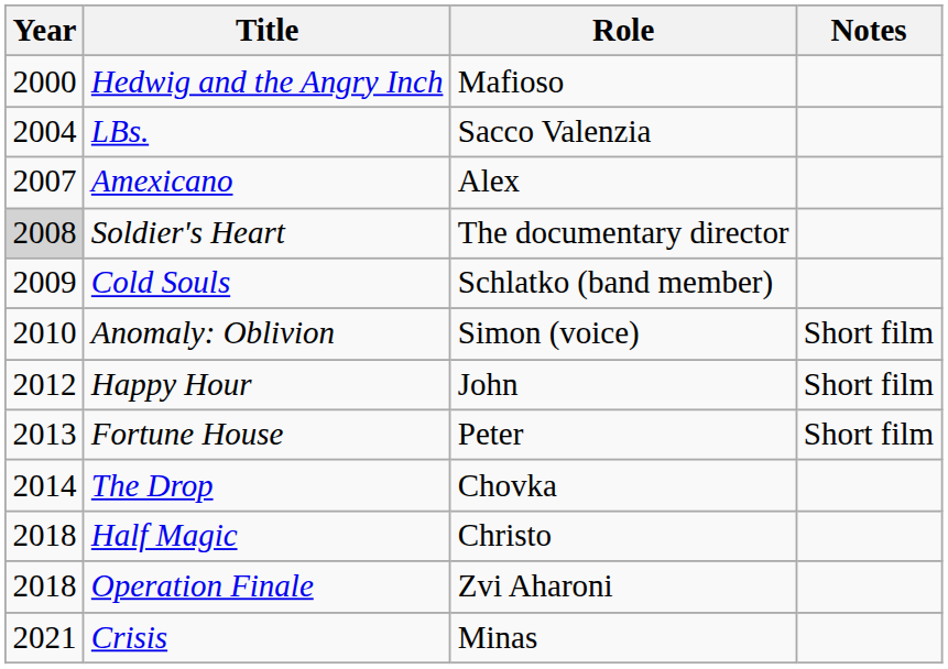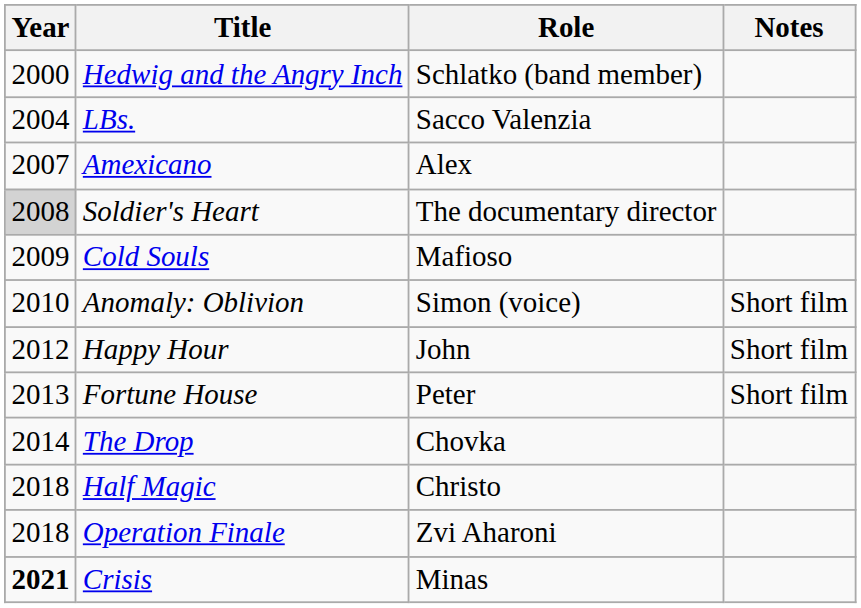Hedwig and the Angry Inch | Role: Mafioso -> Schlatko (band member)
Cold Souls | Role: Schlatko (band member) -> Mafioso
Crisis | Year: normal -> bold
